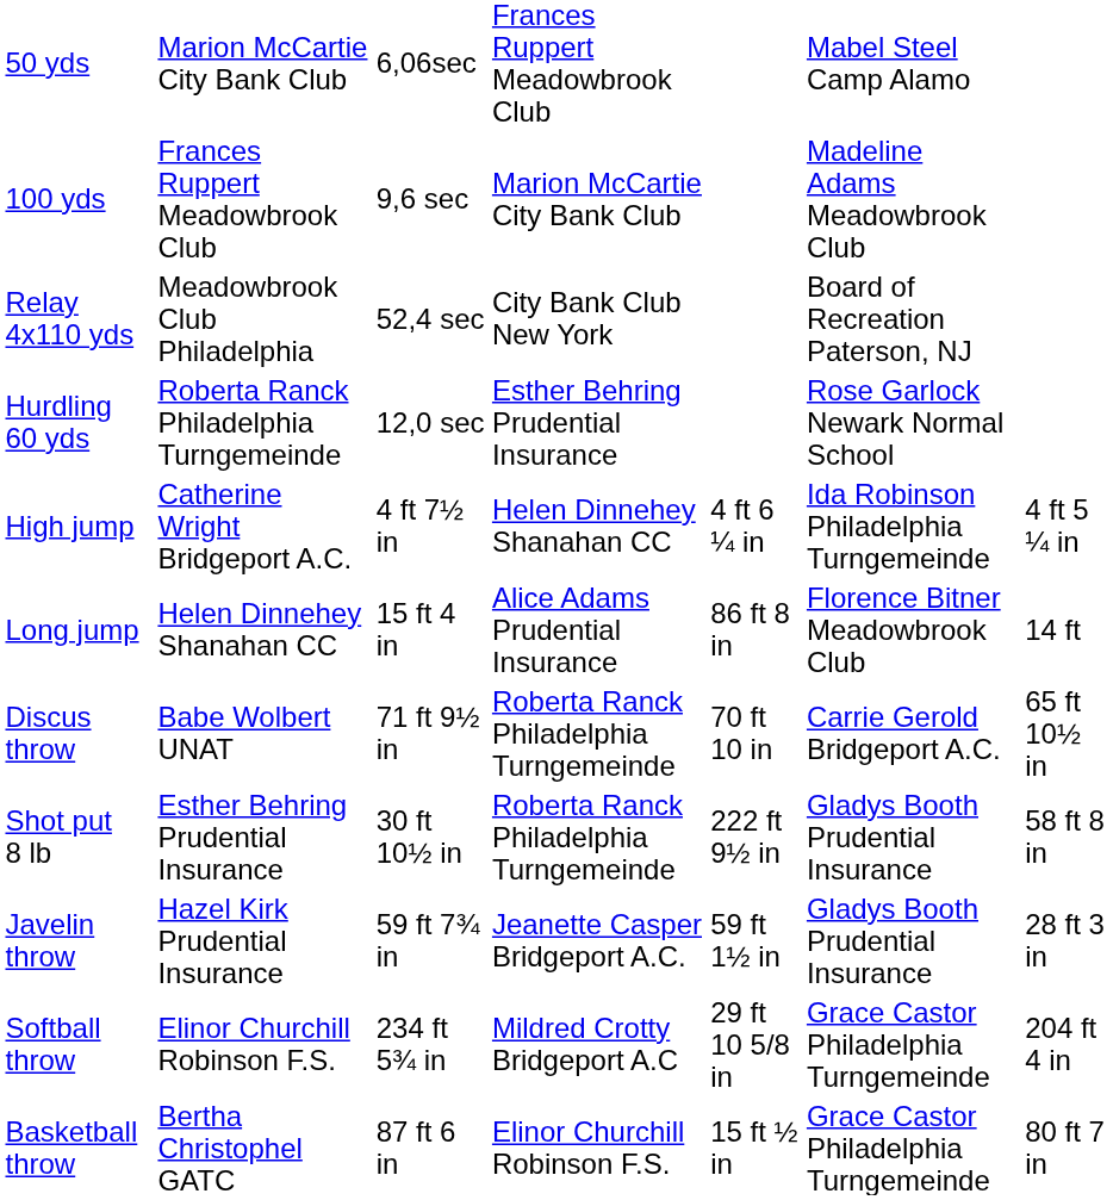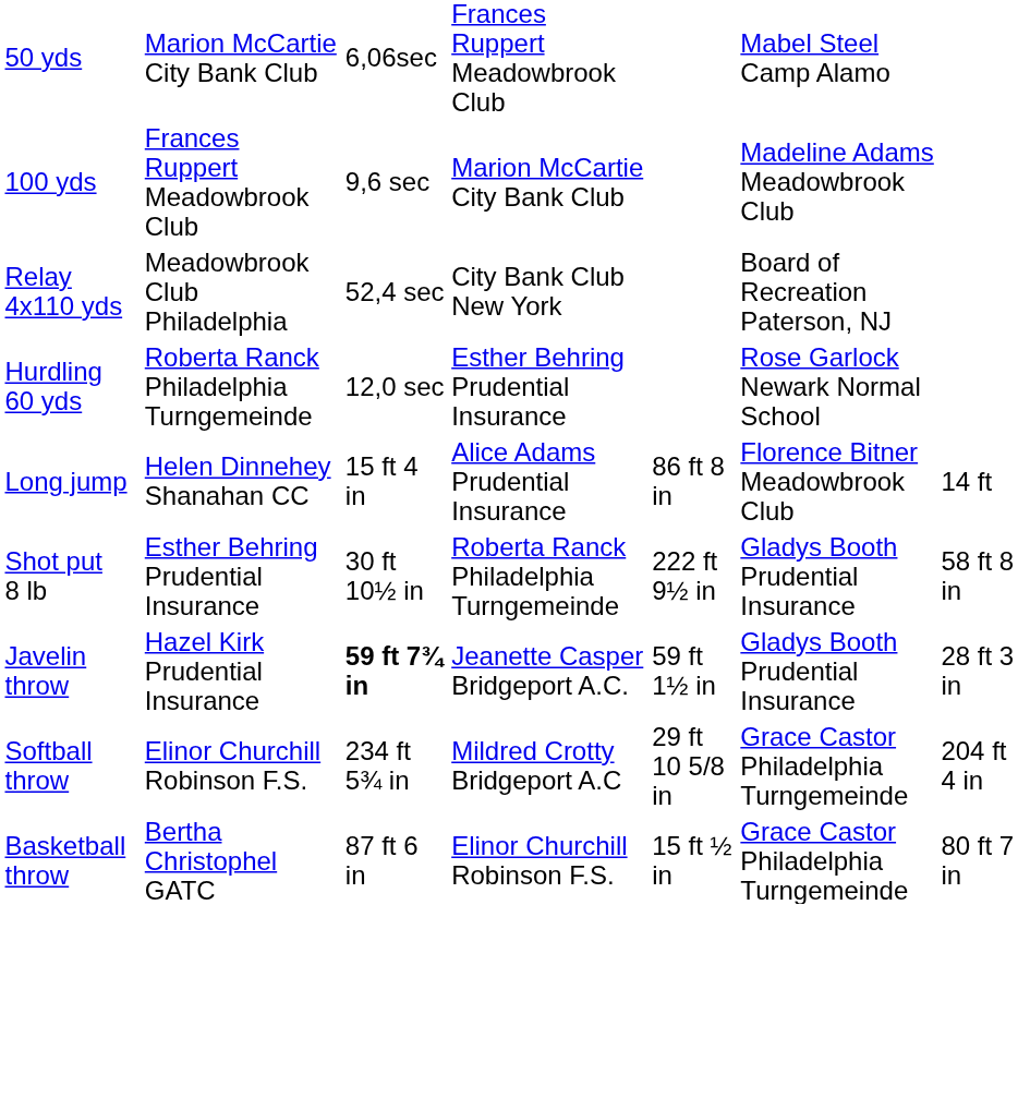- row: High jump | Catherine Wright Bridgeport A.C. | 4 ft 7½ in | Helen Dinnehey Shanahan CC | 4 ft 6 ¼ in | Ida Robinson Philadelphia Turngemeinde | 4 ft 5 ¼ in
- row: Discus throw | Babe Wolbert UNAT | 71 ft 9½ in | Roberta Ranck Philadelphia Turngemeinde | 70 ft 10 in | Carrie Gerold Bridgeport A.C. | 65 ft 10½ in
Javelin throw | column 3: normal -> bold
